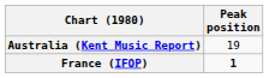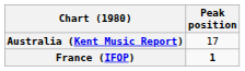Australia (Kent Music Report) | Peak position: 19 -> 17
